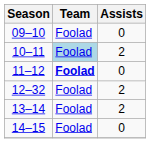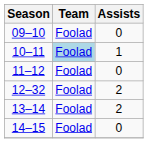10–11 | Assists: 2 -> 1
11–12 | Team: bold -> normal
